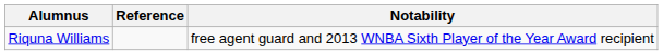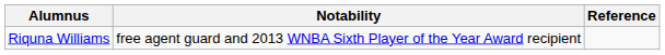columns swapped: Notability <-> Reference
